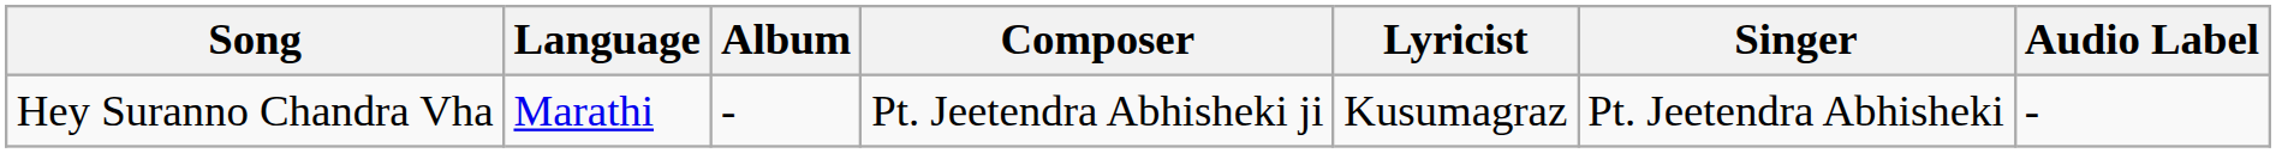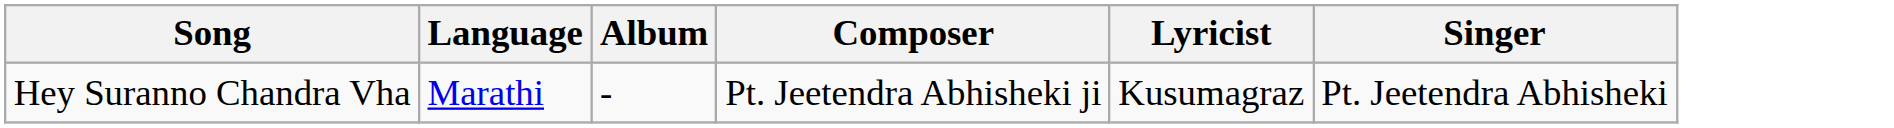- column: Audio Label | -
